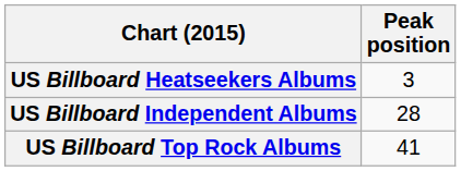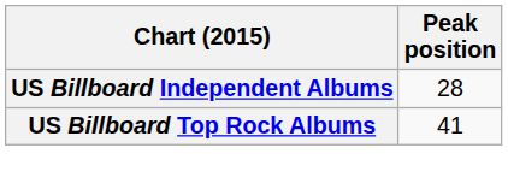- row: US Billboard Heatseekers Albums | 3
